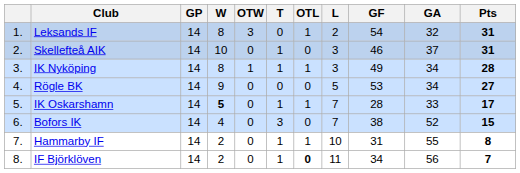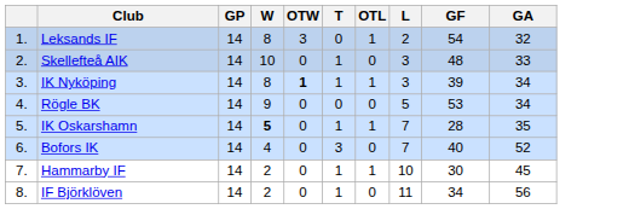- column: Pts | 31 | 31 | 28 | 27 | 17 | 15 | 8 | 7
Skellefteå AIK | GF: 46 -> 48
Skellefteå AIK | GA: 37 -> 33
IK Nyköping | OTW: normal -> bold
IK Nyköping | GF: 49 -> 39
IK Oskarshamn | GA: 33 -> 35
Bofors IK | GF: 38 -> 40
Hammarby IF | GF: 31 -> 30
Hammarby IF | GA: 55 -> 45
IF Björklöven | OTL: bold -> normal
